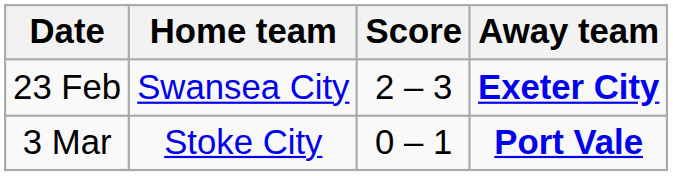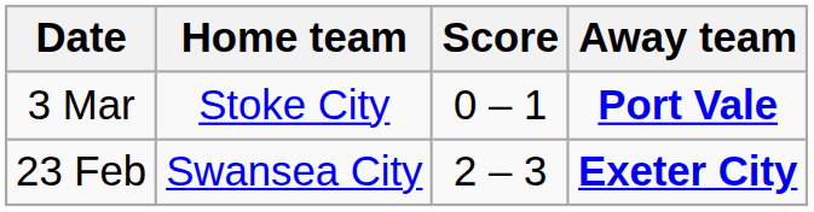rows swapped: 23 Feb <-> 3 Mar
